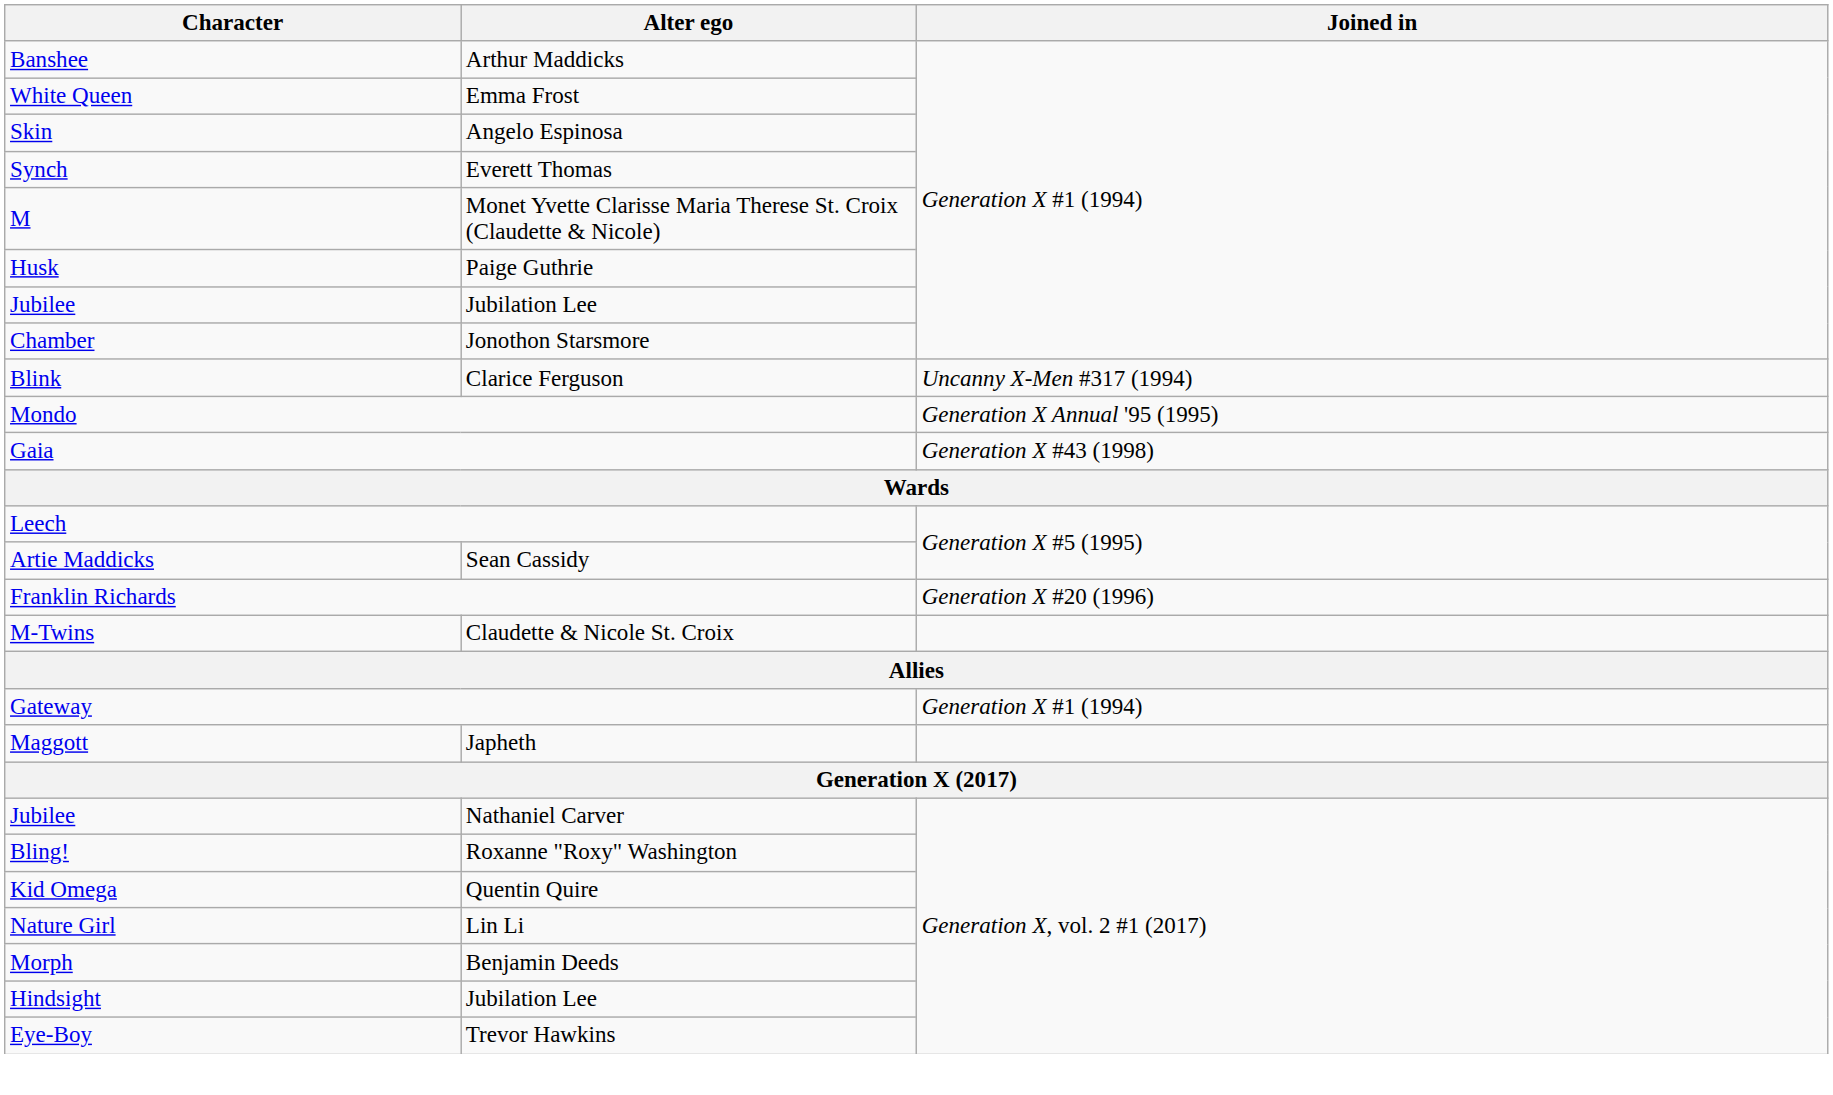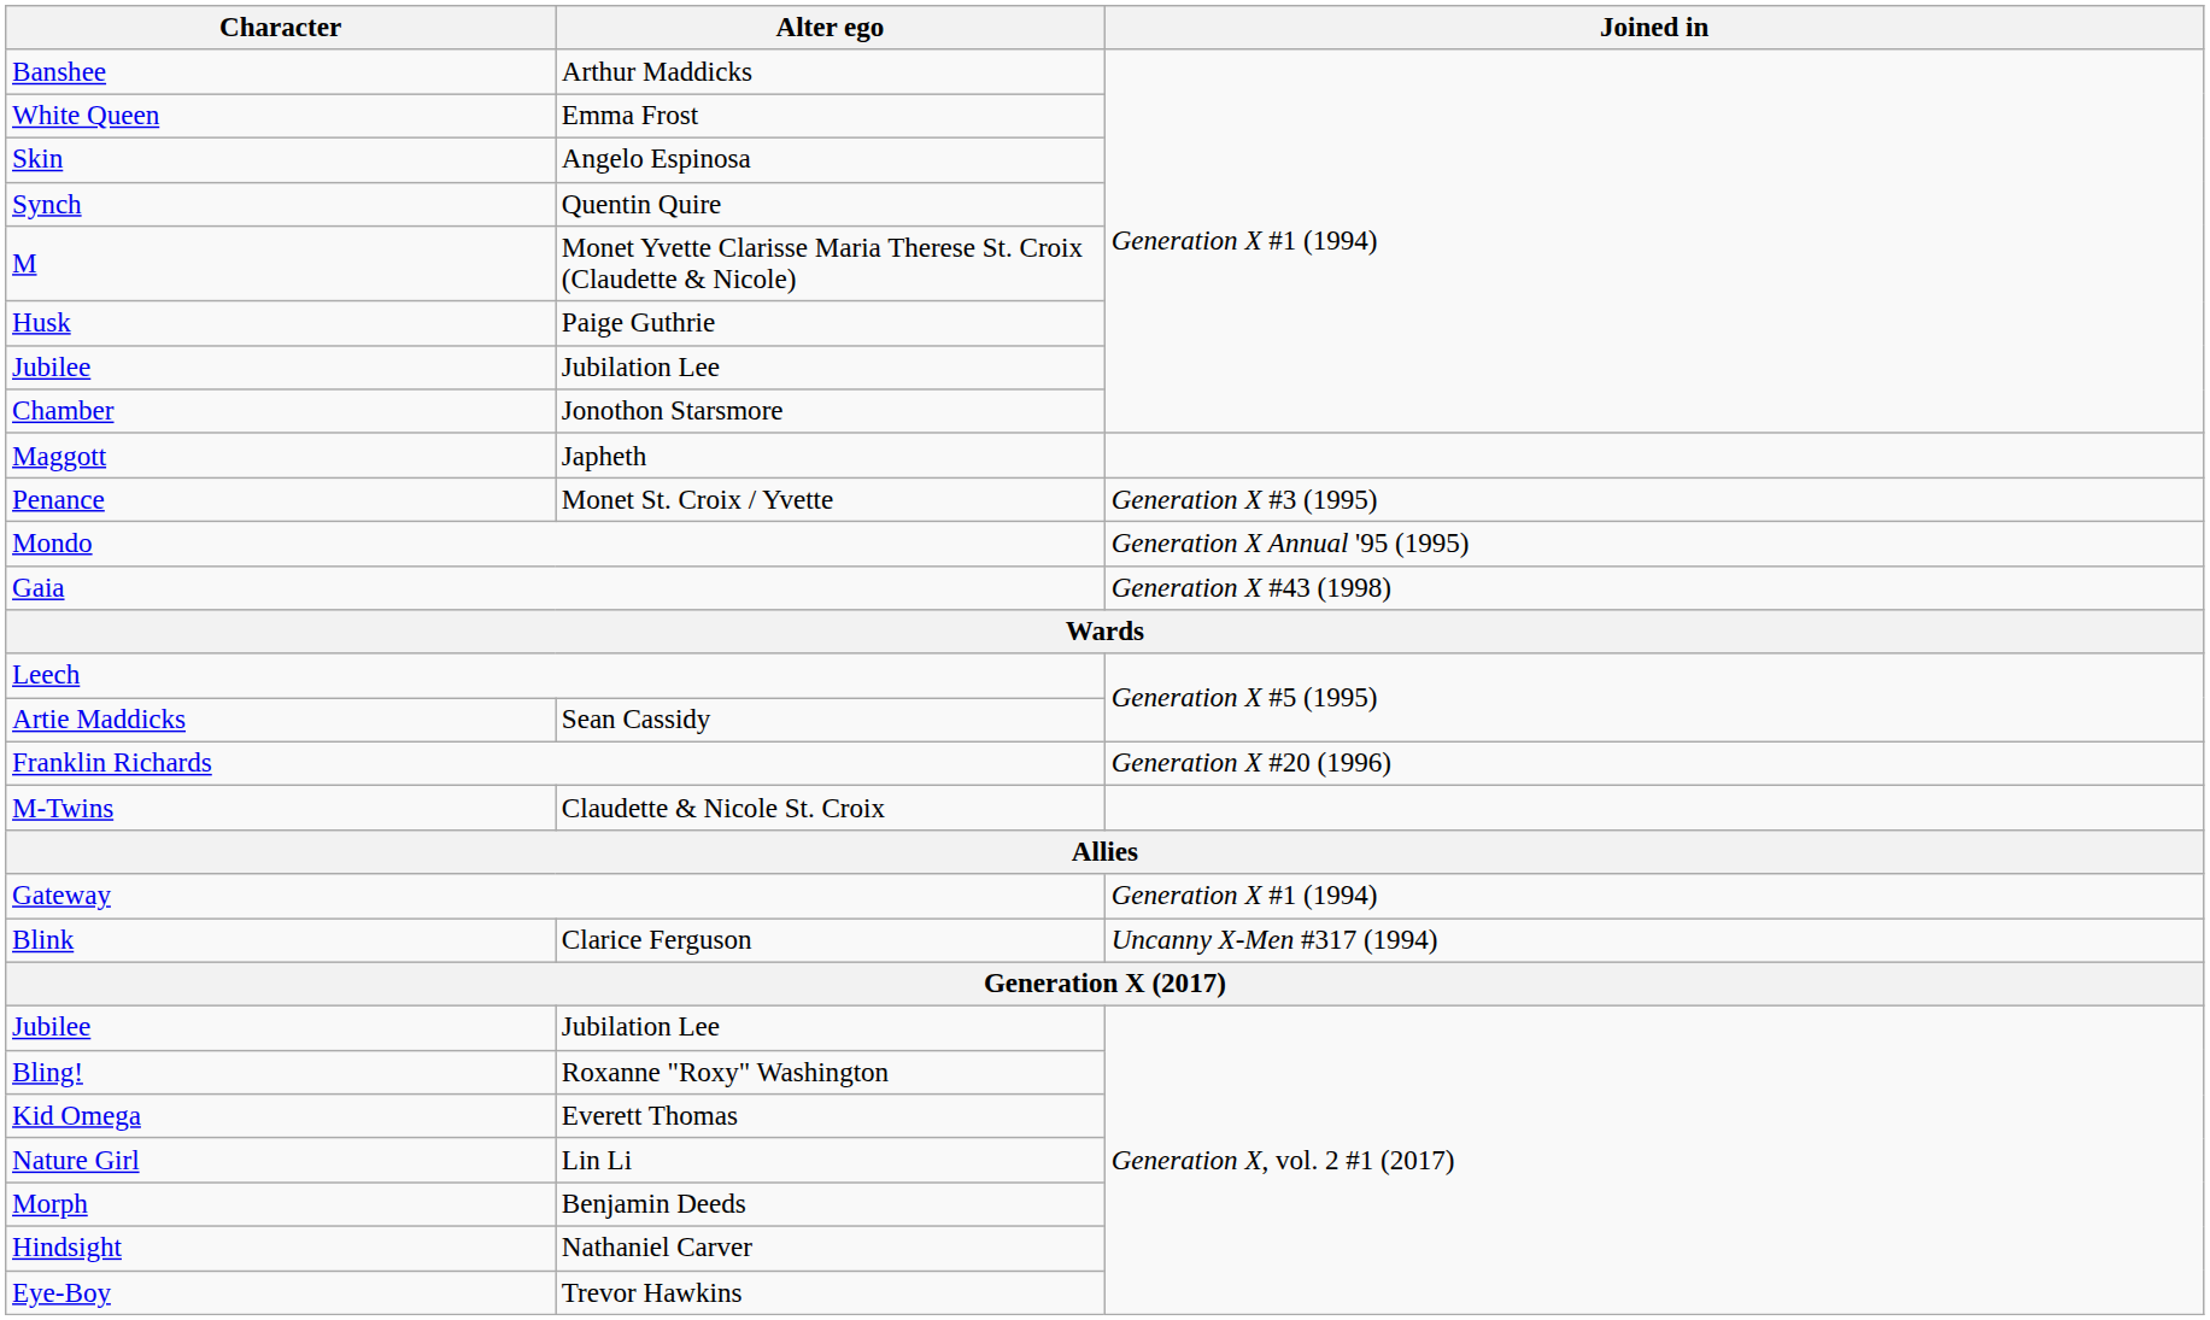Synch | Alter ego: Everett Thomas -> Quentin Quire
rows swapped: Blink <-> Maggott
+ row: Penance | Monet St. Croix / Yvette | Generation X #3 (1995)
Jubilee / Generation X, vol. 2 #1 (2017) | Alter ego: Nathaniel Carver -> Jubilation Lee
Kid Omega | Alter ego: Quentin Quire -> Everett Thomas
Hindsight | Alter ego: Jubilation Lee -> Nathaniel Carver
